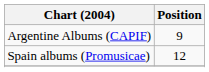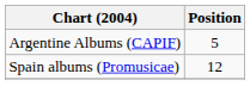Argentine Albums (CAPIF) | Position: 9 -> 5
